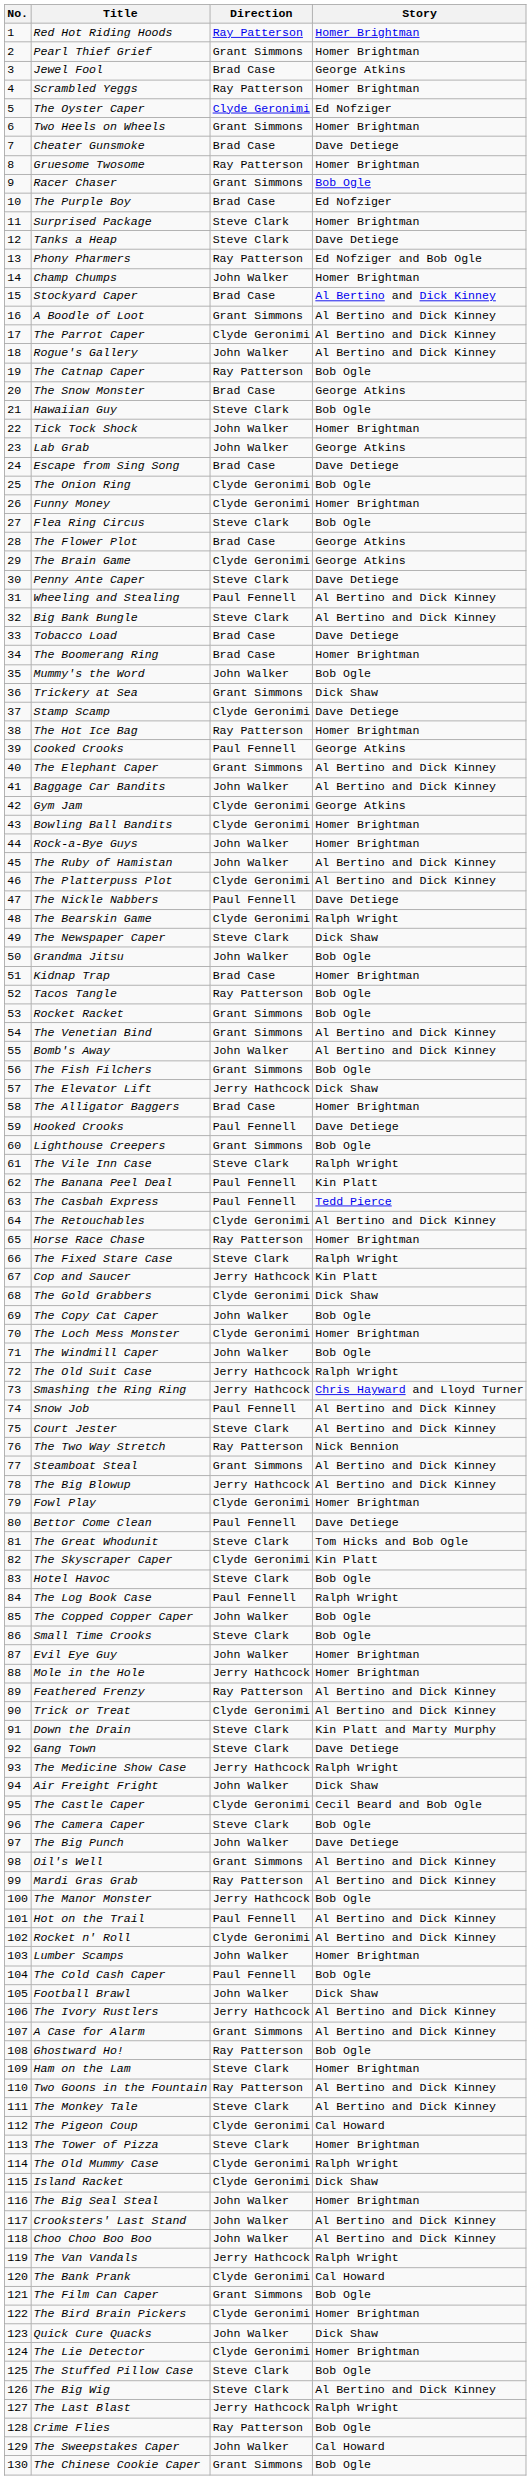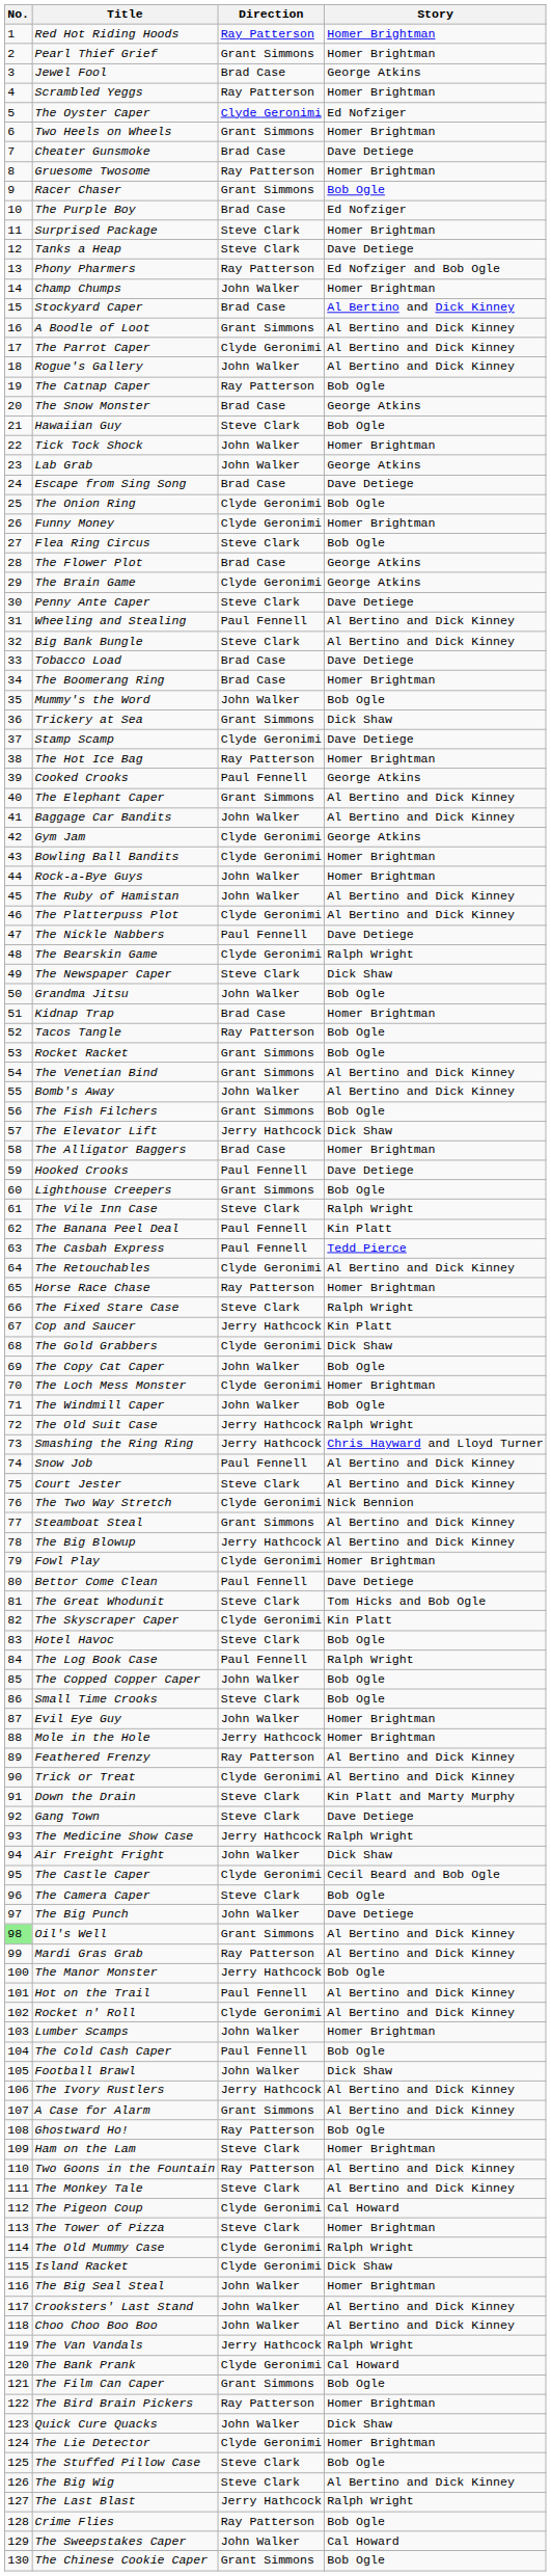The Two Way Stretch | Direction: Ray Patterson -> Clyde Geronimi
Oil's Well | No.: no background -> lightgreen background
The Bird Brain Pickers | Direction: Clyde Geronimi -> Ray Patterson
